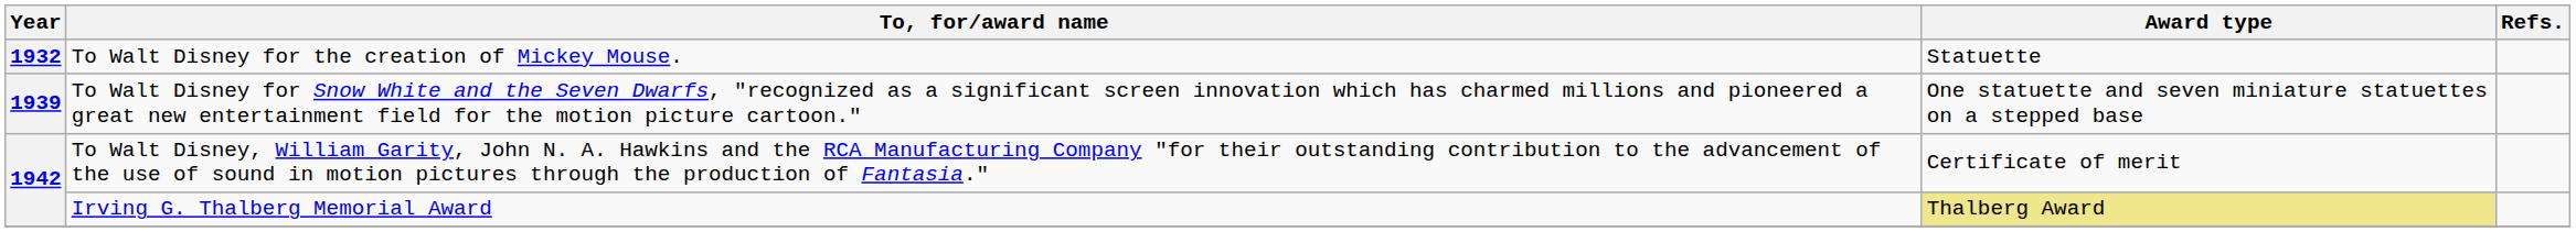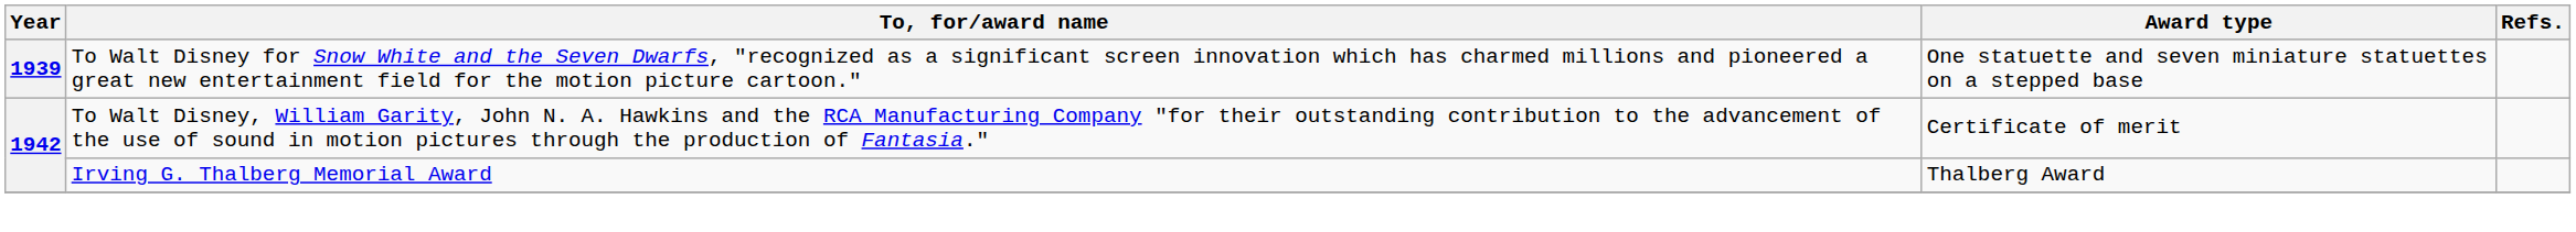- row: 1932 | To Walt Disney for the creation of Mickey Mouse. | Statuette
Irving G. Thalberg Memorial Award | Award type: khaki background -> no background
